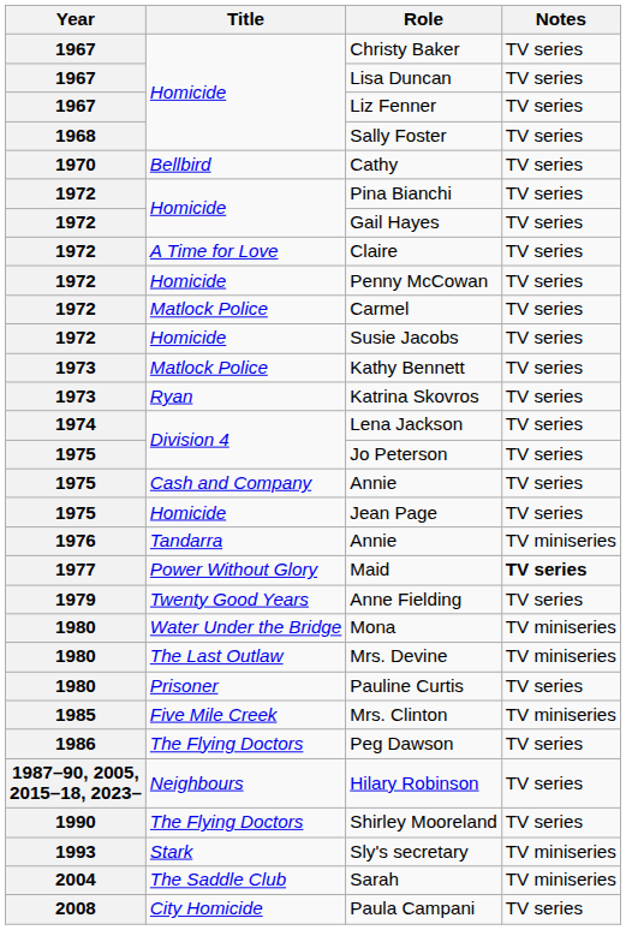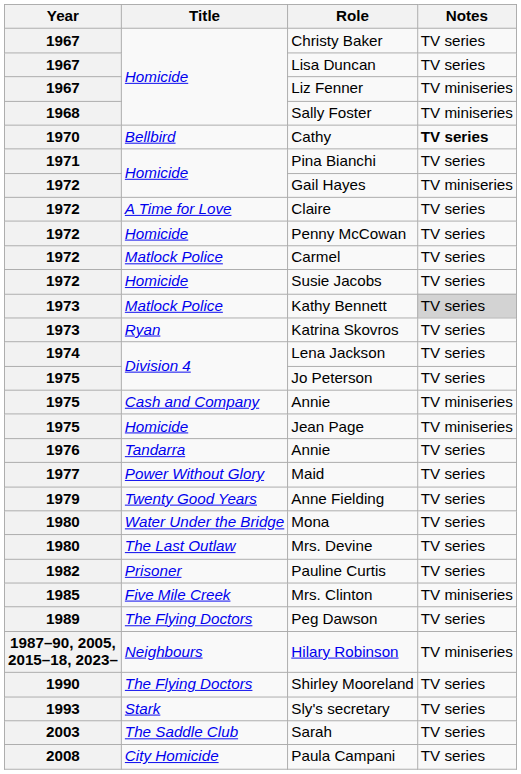Liz Fenner | Notes: TV series -> TV miniseries
Sally Foster | Notes: TV series -> TV miniseries
Cathy | Notes: normal -> bold
Pina Bianchi | Year: 1972 -> 1971
Gail Hayes | Notes: TV series -> TV miniseries
Kathy Bennett | Notes: no background -> lightgrey background
Cash and Company / Annie | Notes: TV series -> TV miniseries
Jean Page | Notes: TV series -> TV miniseries
Tandarra / Annie | Notes: TV miniseries -> TV series
Maid | Notes: bold -> normal
Mona | Notes: TV miniseries -> TV series
Mrs. Devine | Notes: TV miniseries -> TV series
Pauline Curtis | Year: 1980 -> 1982
Peg Dawson | Year: 1986 -> 1989
Hilary Robinson | Notes: TV series -> TV miniseries
Sly's secretary | Notes: TV miniseries -> TV series
Sarah | Year: 2004 -> 2003
Sarah | Notes: TV miniseries -> TV series
